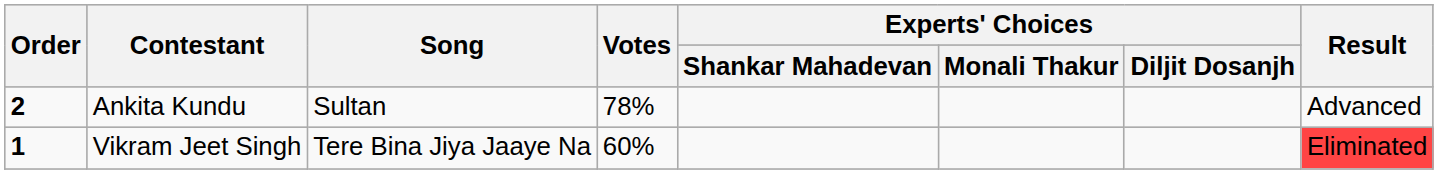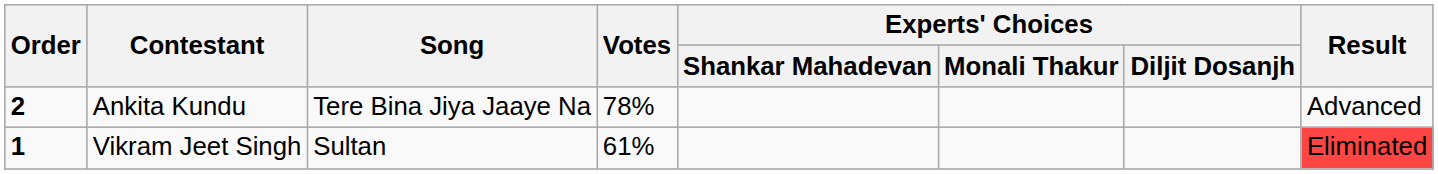Ankita Kundu | Song: Sultan -> Tere Bina Jiya Jaaye Na
Vikram Jeet Singh | Song: Tere Bina Jiya Jaaye Na -> Sultan
Vikram Jeet Singh | Votes: 60% -> 61%
